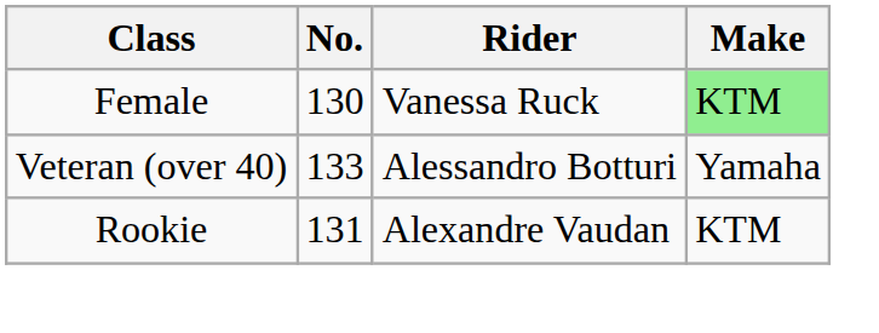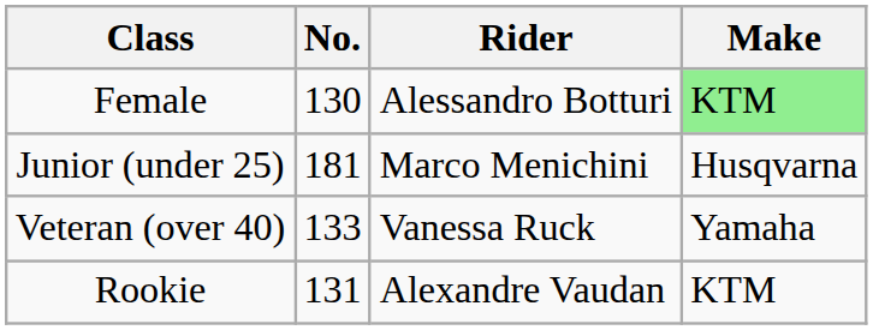Female | Rider: Vanessa Ruck -> Alessandro Botturi
+ row: Junior (under 25) | 181 | Marco Menichini | Husqvarna
Veteran (over 40) | Rider: Alessandro Botturi -> Vanessa Ruck
